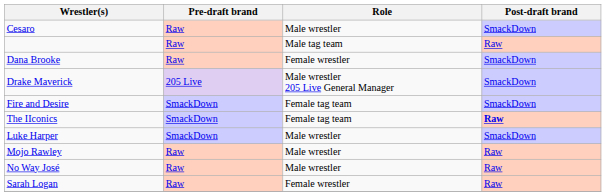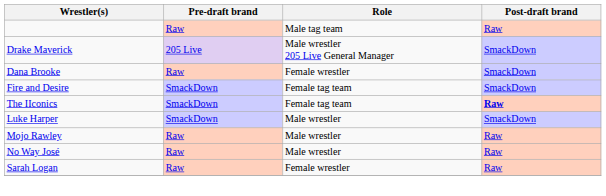- row: Cesaro | Raw | Male wrestler | SmackDown
rows swapped: Dana Brooke <-> Drake Maverick
